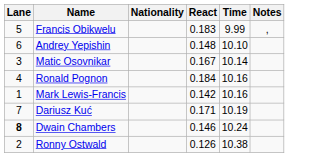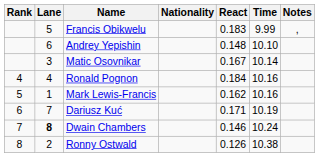+ column: Rank | 4 | 5 | 6 | 7 | 8
Mark Lewis-Francis | React: 0.142 -> 0.162
